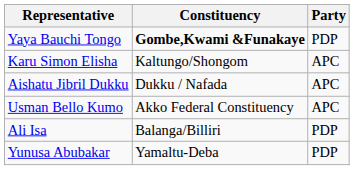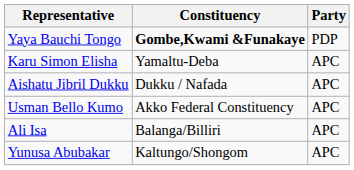Karu Simon Elisha | Constituency: Kaltungo/Shongom -> Yamaltu-Deba
Ali Isa | Party: PDP -> APC
Yunusa Abubakar | Constituency: Yamaltu-Deba -> Kaltungo/Shongom
Yunusa Abubakar | Party: PDP -> APC
